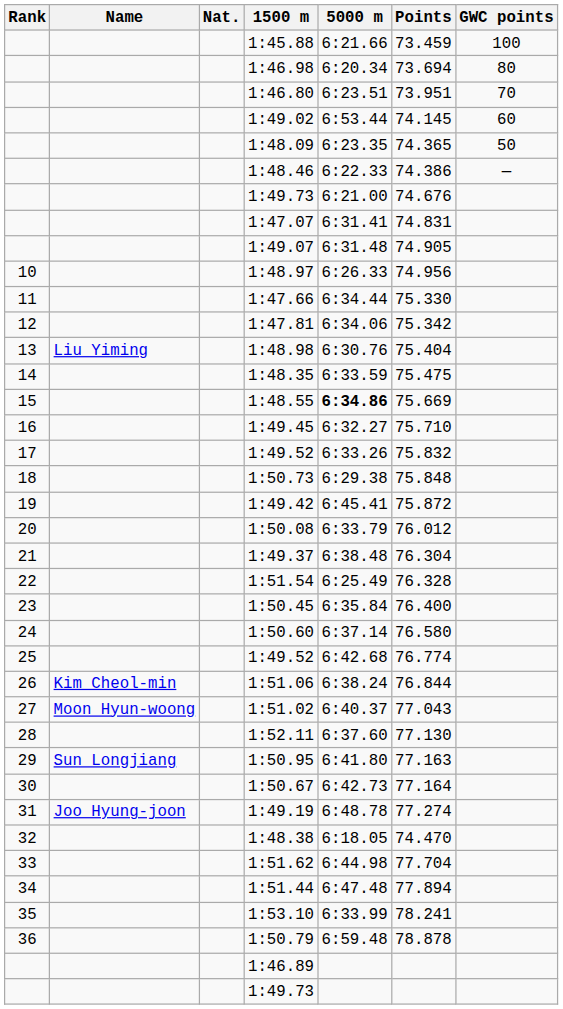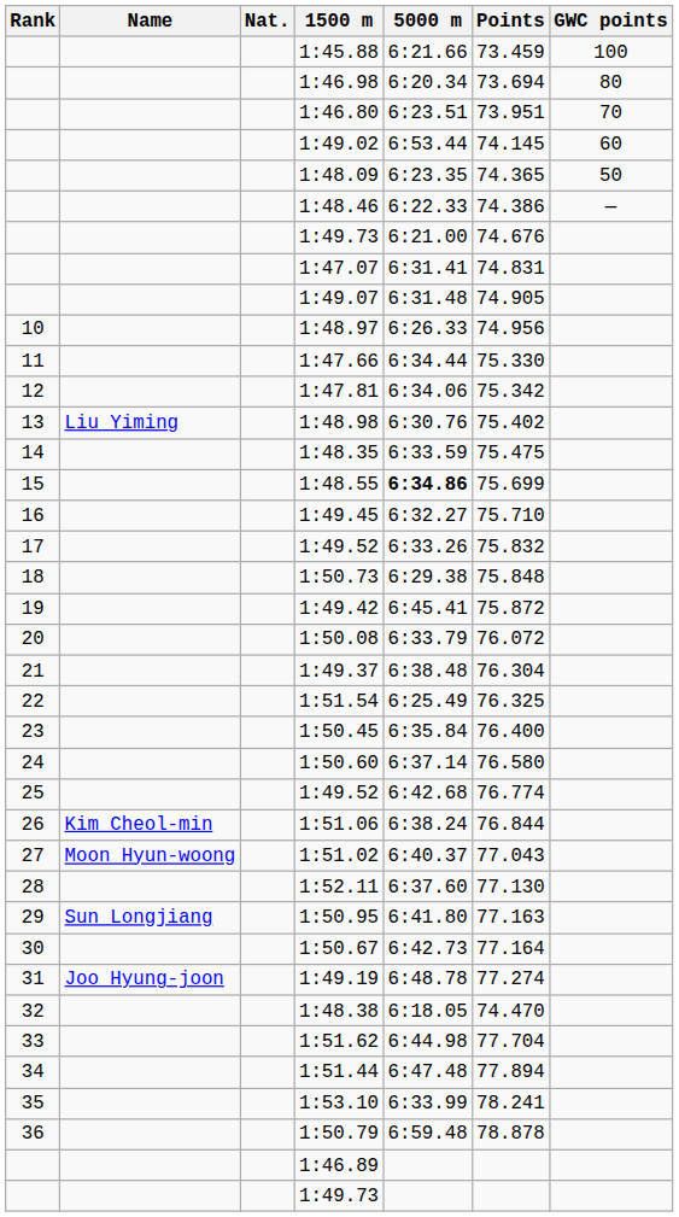1:48.98 | Points: 75.404 -> 75.402
1:48.55 | Points: 75.669 -> 75.699
1:50.08 | Points: 76.012 -> 76.072
1:51.54 | Points: 76.328 -> 76.325
